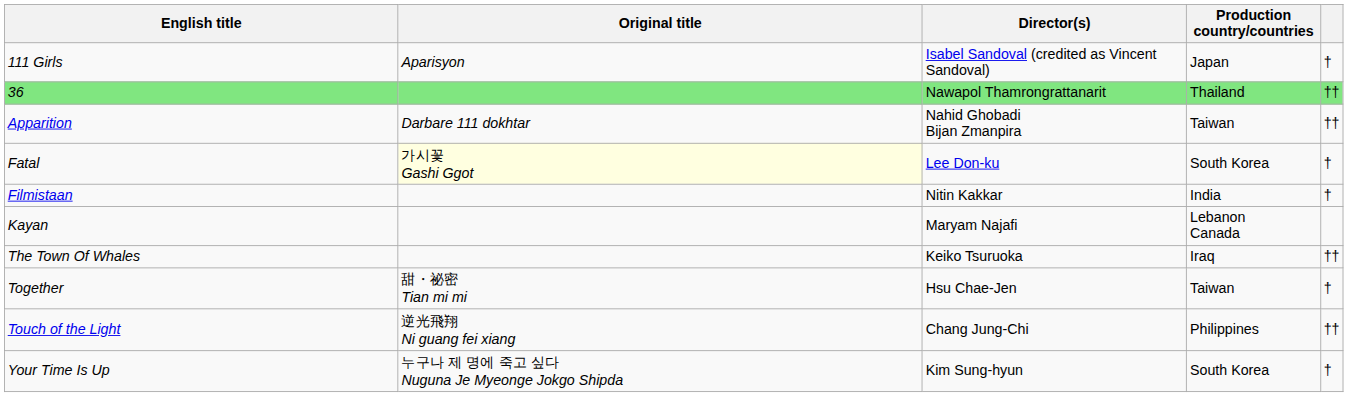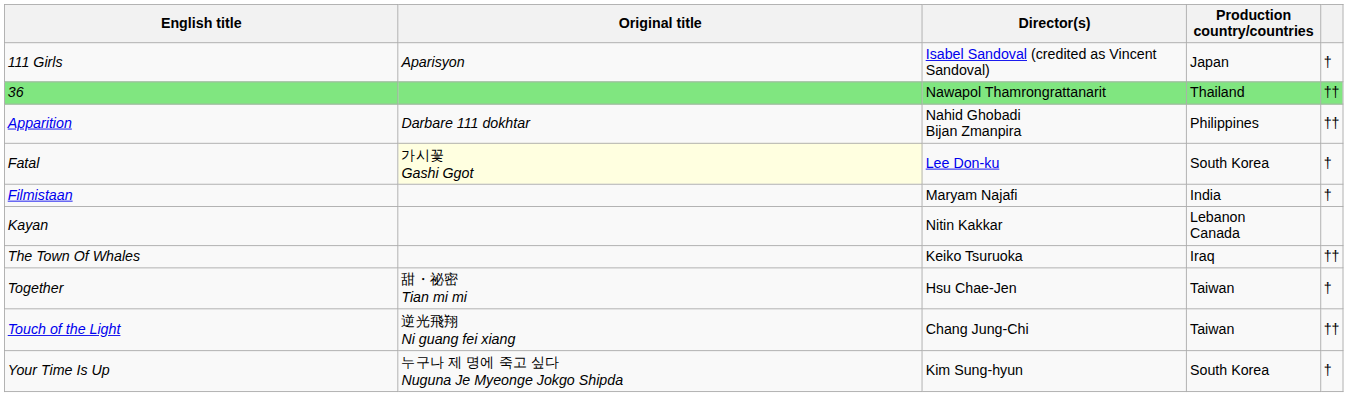Apparition | Production country/countries: Taiwan -> Philippines
Filmistaan | Director(s): Nitin Kakkar -> Maryam Najafi
Kayan | Director(s): Maryam Najafi -> Nitin Kakkar
Touch of the Light | Production country/countries: Philippines -> Taiwan
